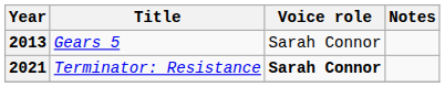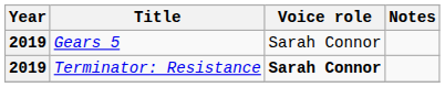Gears 5 | Year: 2013 -> 2019
Terminator: Resistance | Year: 2021 -> 2019
